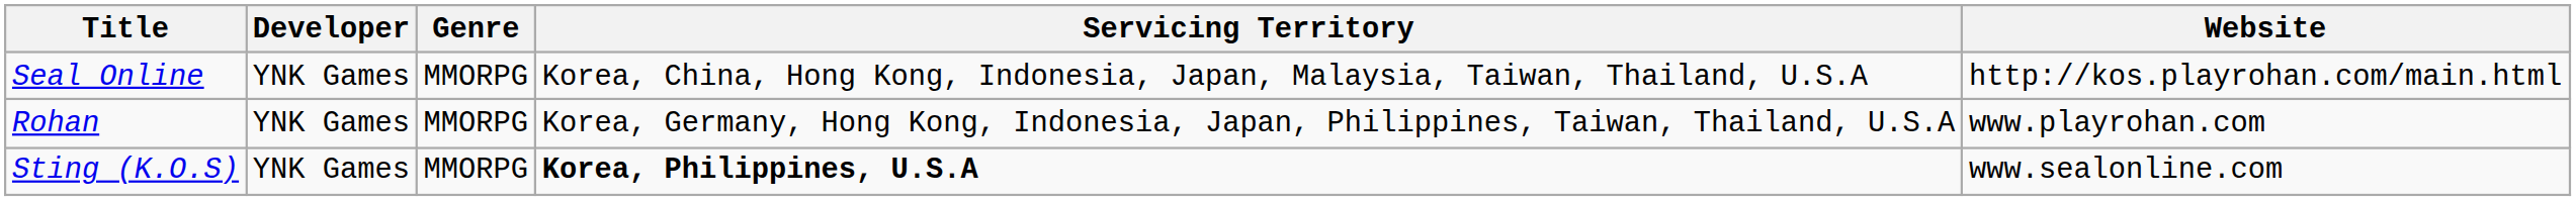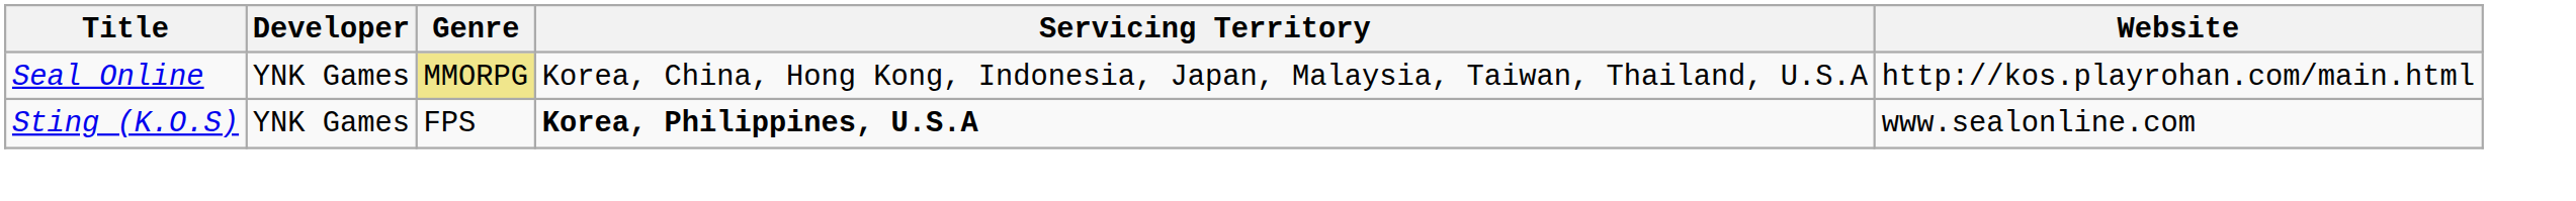Seal Online | Genre: no background -> khaki background
- row: Rohan | YNK Games | MMORPG | Korea, Germany, Hong Kong, Indonesia, Japan, Philippines, Taiwan, Thailand, U.S.A | www.playrohan.com
Sting (K.O.S) | Genre: MMORPG -> FPS
